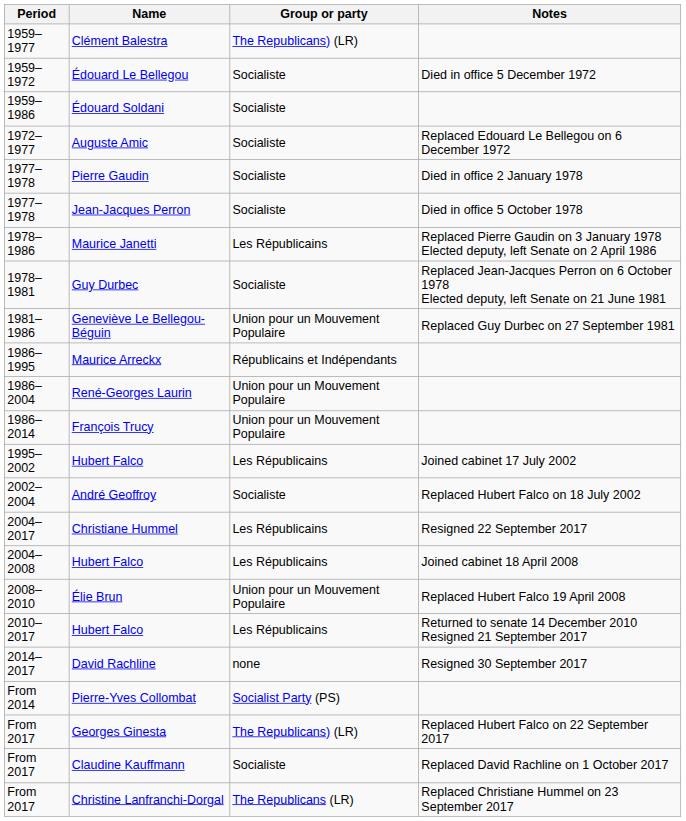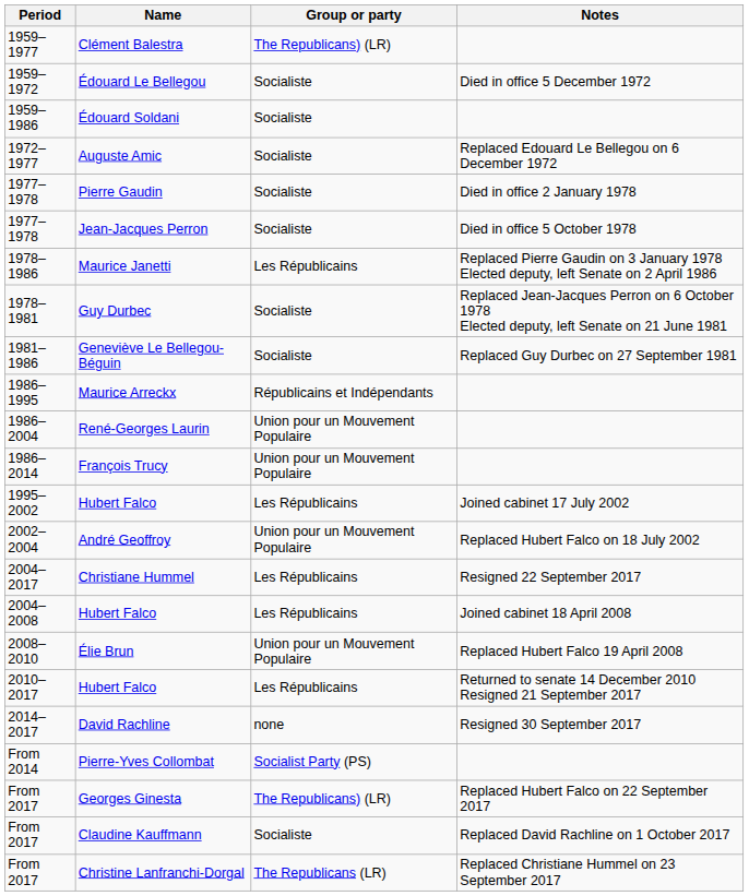Geneviève Le Bellegou-Béguin | Group or party: Union pour un Mouvement Populaire -> Socialiste
André Geoffroy | Group or party: Socialiste -> Union pour un Mouvement Populaire
